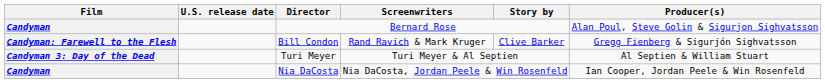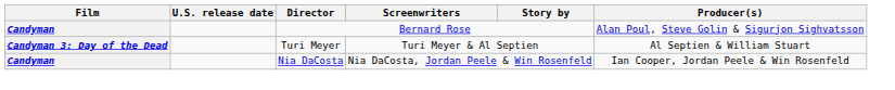- row: Candyman: Farewell to the Flesh | Bill Condon | Rand Ravich & Mark Kruger | Clive Barker | Gregg Fienberg & Sigurjón Sighvatsson
